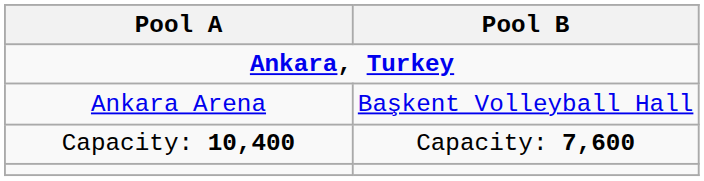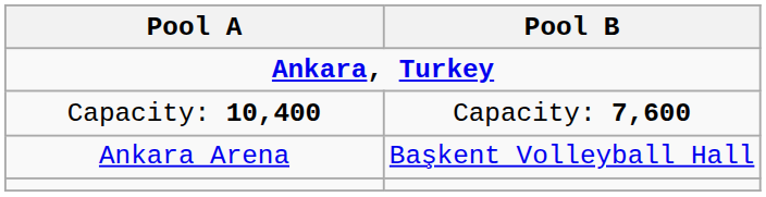rows swapped: Ankara Arena <-> Capacity: 10,400
